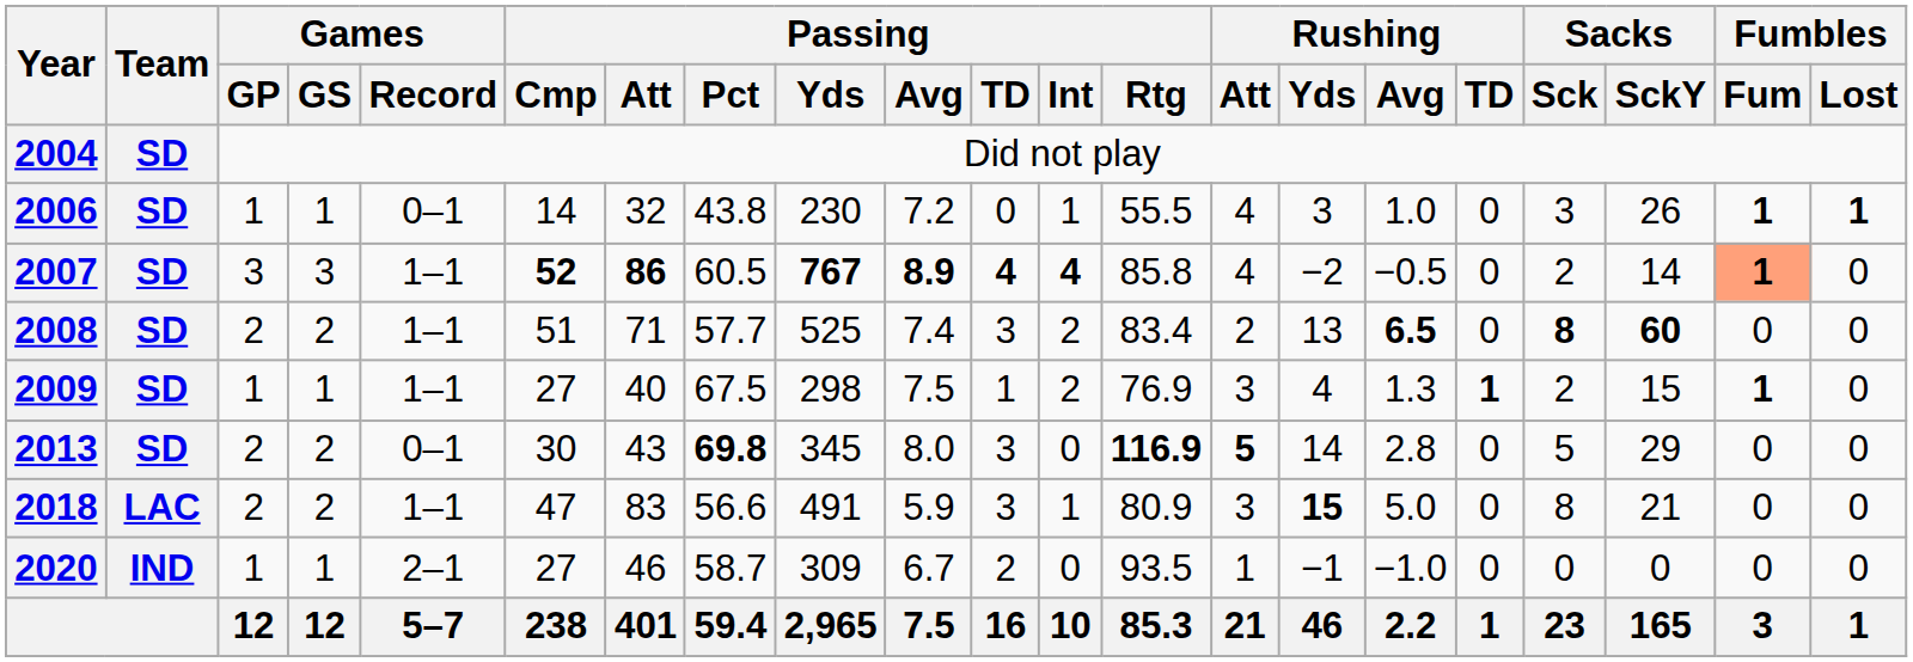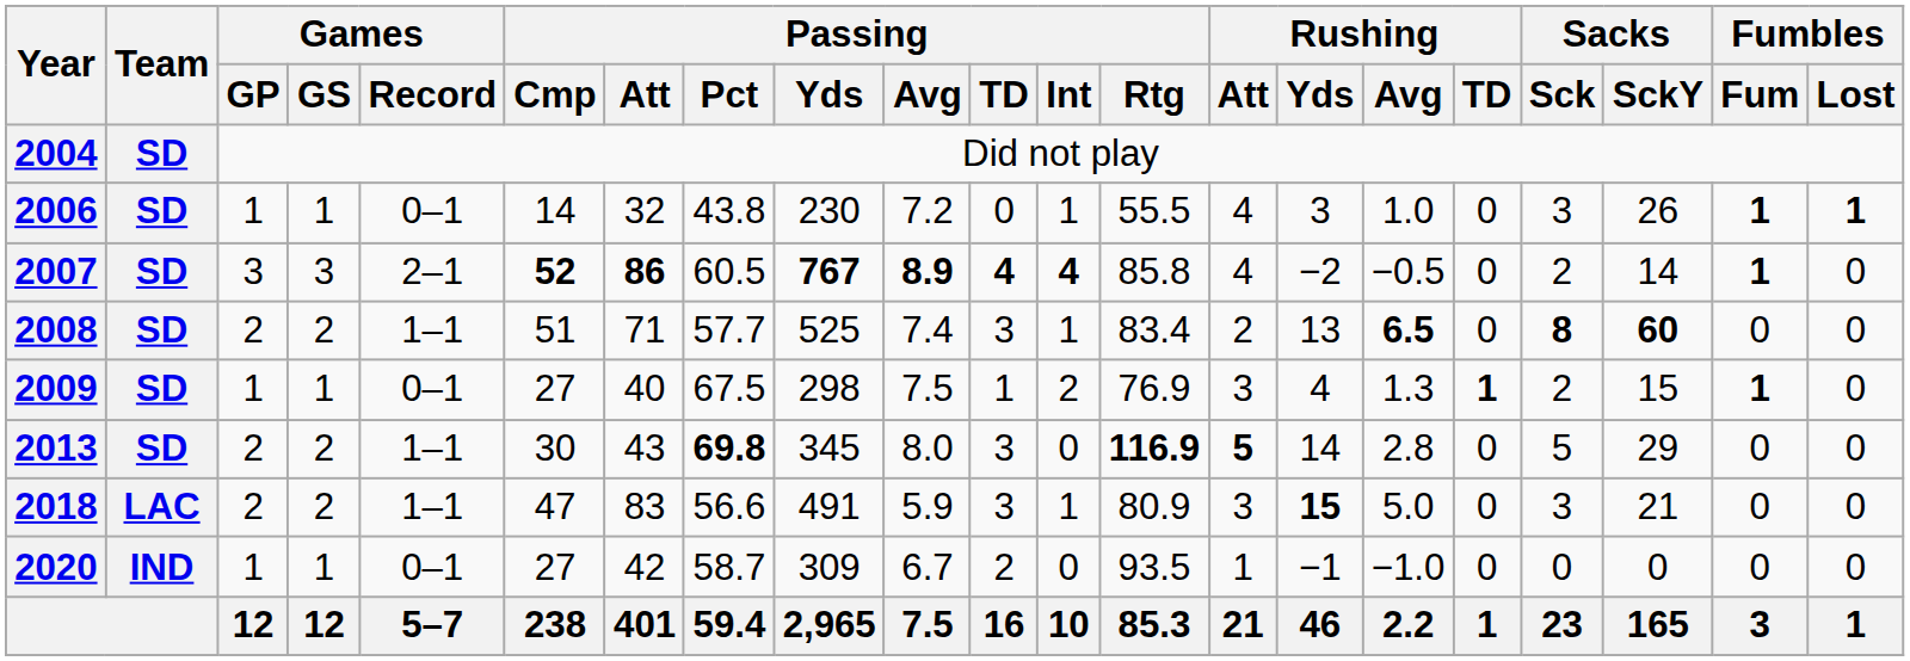2007 | Games / Record: 1–1 -> 2–1
2007 | Fumbles / Fum: lightsalmon background -> no background
2008 | Passing / Int: 2 -> 1
2009 | Games / Record: 1–1 -> 0–1
2013 | Games / Record: 0–1 -> 1–1
2018 | Sacks / Sck: 8 -> 3
2020 | Games / Record: 2–1 -> 0–1
2020 | Passing / Att: 46 -> 42
